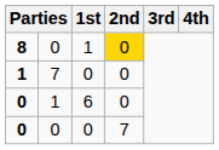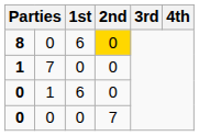8 | 1st: 1 -> 6
